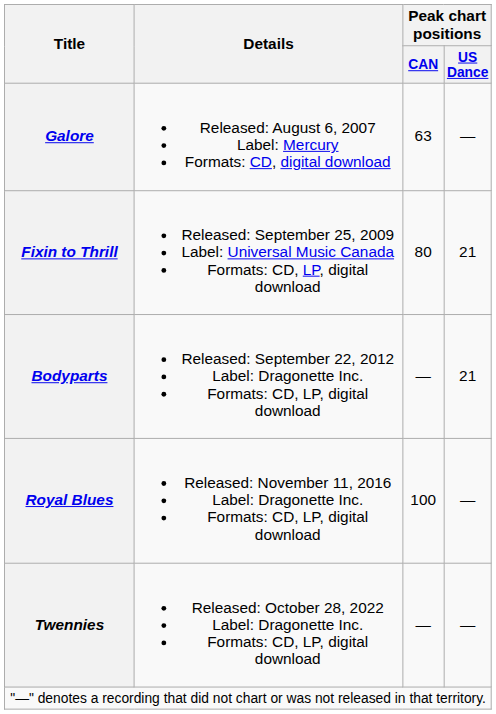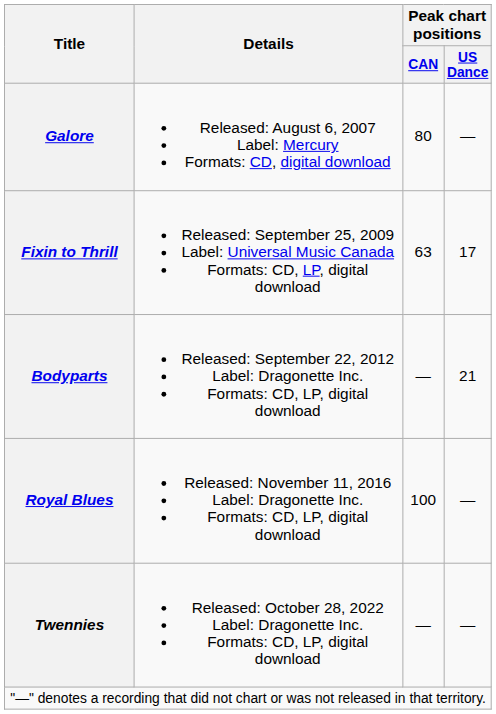Galore | Peak chart positions / CAN: 63 -> 80
Fixin to Thrill | Peak chart positions / CAN: 80 -> 63
Fixin to Thrill | Peak chart positions / US Dance: 21 -> 17
